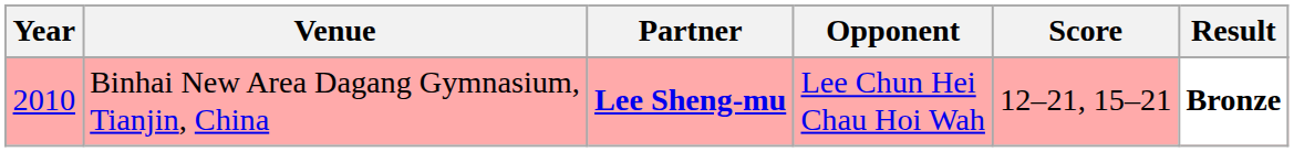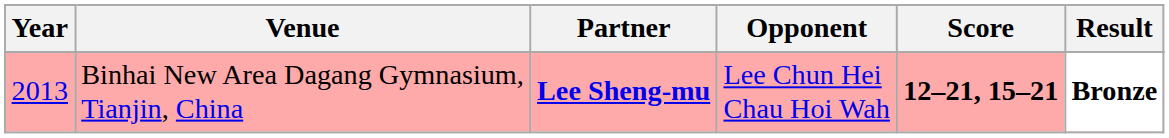Binhai New Area Dagang Gymnasium, Tianjin, China | Year: 2010 -> 2013
Binhai New Area Dagang Gymnasium, Tianjin, China | Score: normal -> bold
